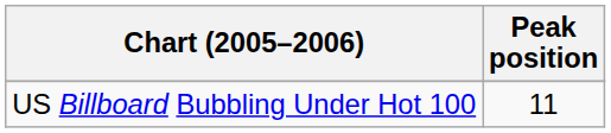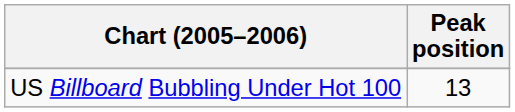US Billboard Bubbling Under Hot 100 | Peak position: 11 -> 13
